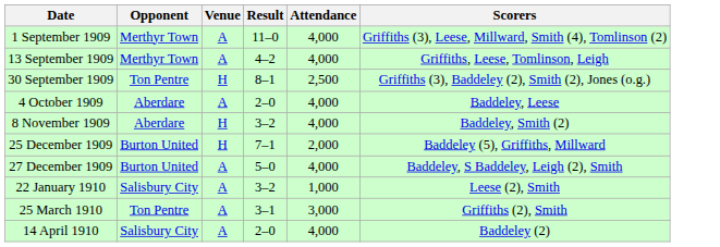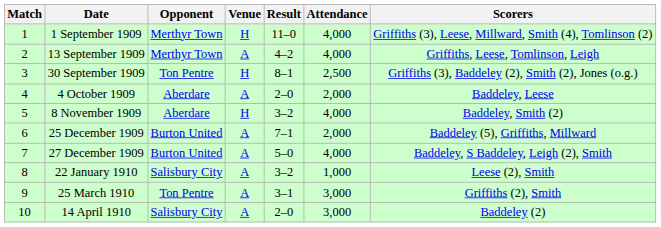+ column: Match | 1 | 2 | 3 | 4 | 5 | 6 | 7 | 8 | 9 | 10
1 September 1909 | Venue: A -> H
4 October 1909 | Attendance: 4,000 -> 2,000
25 December 1909 | Venue: H -> A
14 April 1910 | Attendance: 4,000 -> 3,000
